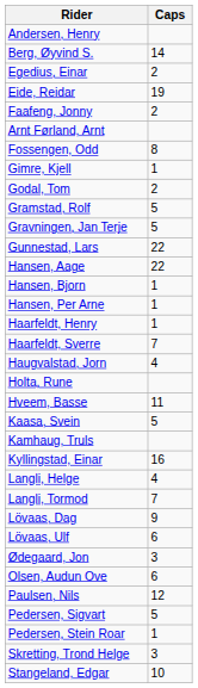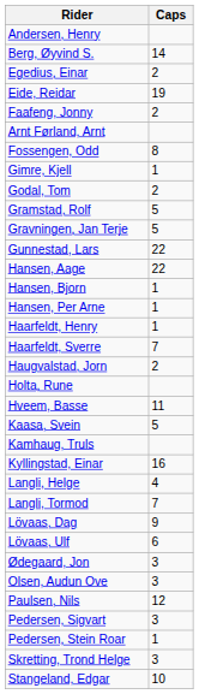Haugvalstad, Jorn | Caps: 4 -> 2
Olsen, Audun Ove | Caps: 6 -> 3
Pedersen, Sigvart | Caps: 5 -> 3
